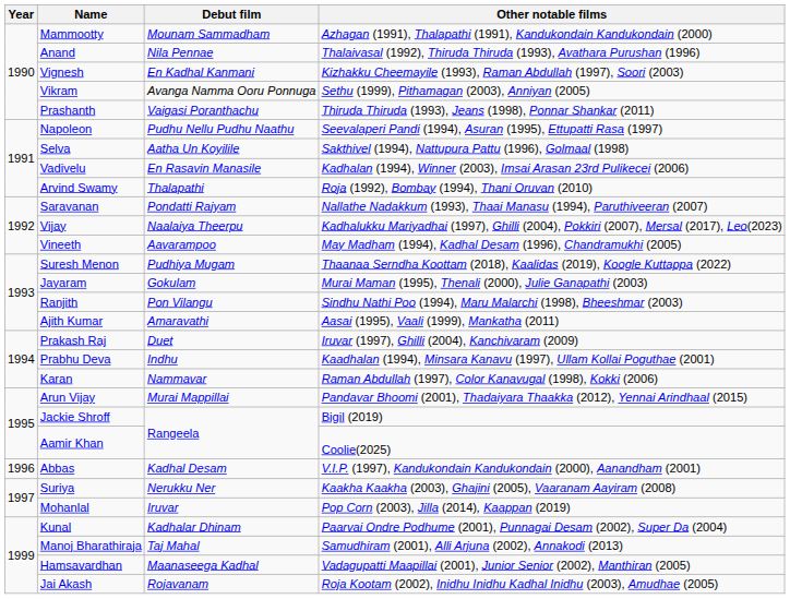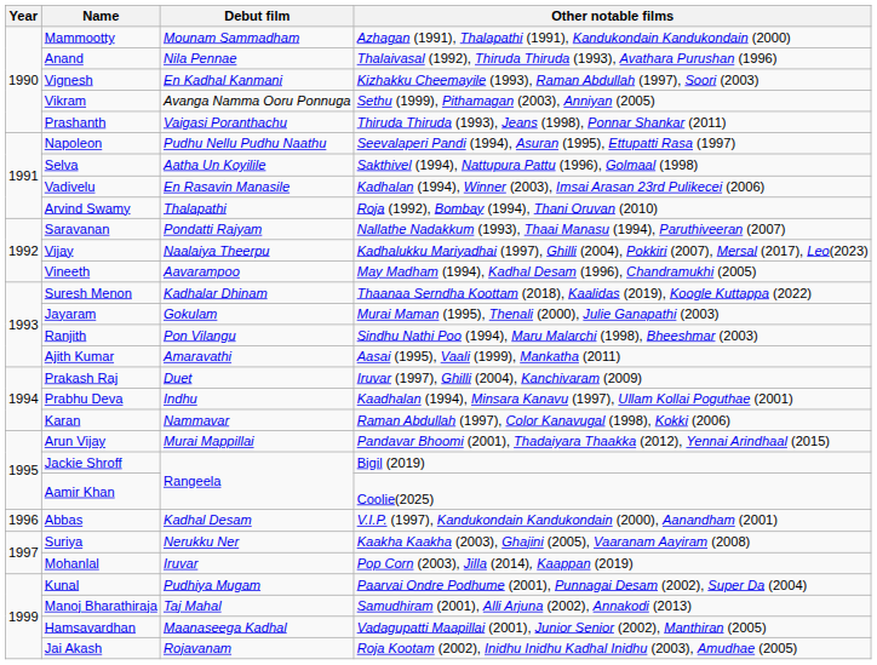Suresh Menon | Debut film: Pudhiya Mugam -> Kadhalar Dhinam
Kunal | Debut film: Kadhalar Dhinam -> Pudhiya Mugam
